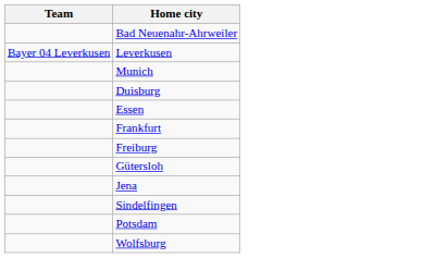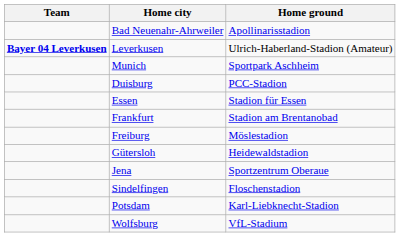+ column: Home ground | Apollinarisstadion | Ulrich-Haberland-Stadion (Amateur) | Sportpark Aschheim | PCC-Stadion | Stadion für Essen | Stadion am Brentanobad | Möslestadion | Heidewaldstadion | Sportzentrum Oberaue | Floschenstadion | Karl-Liebknecht-Stadion | VfL-Stadium
Leverkusen | Team: normal -> bold
